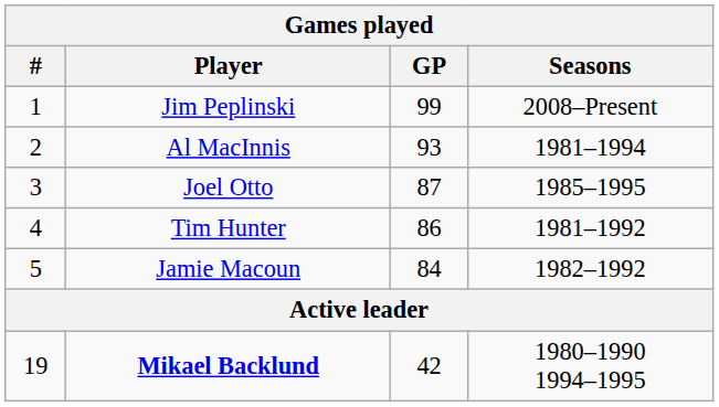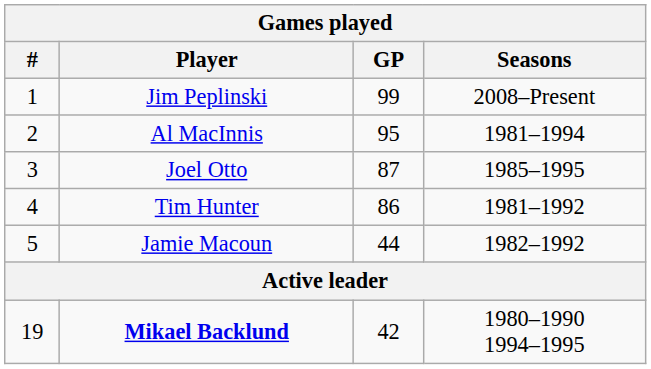Al MacInnis | GP: 93 -> 95
Jamie Macoun | GP: 84 -> 44
